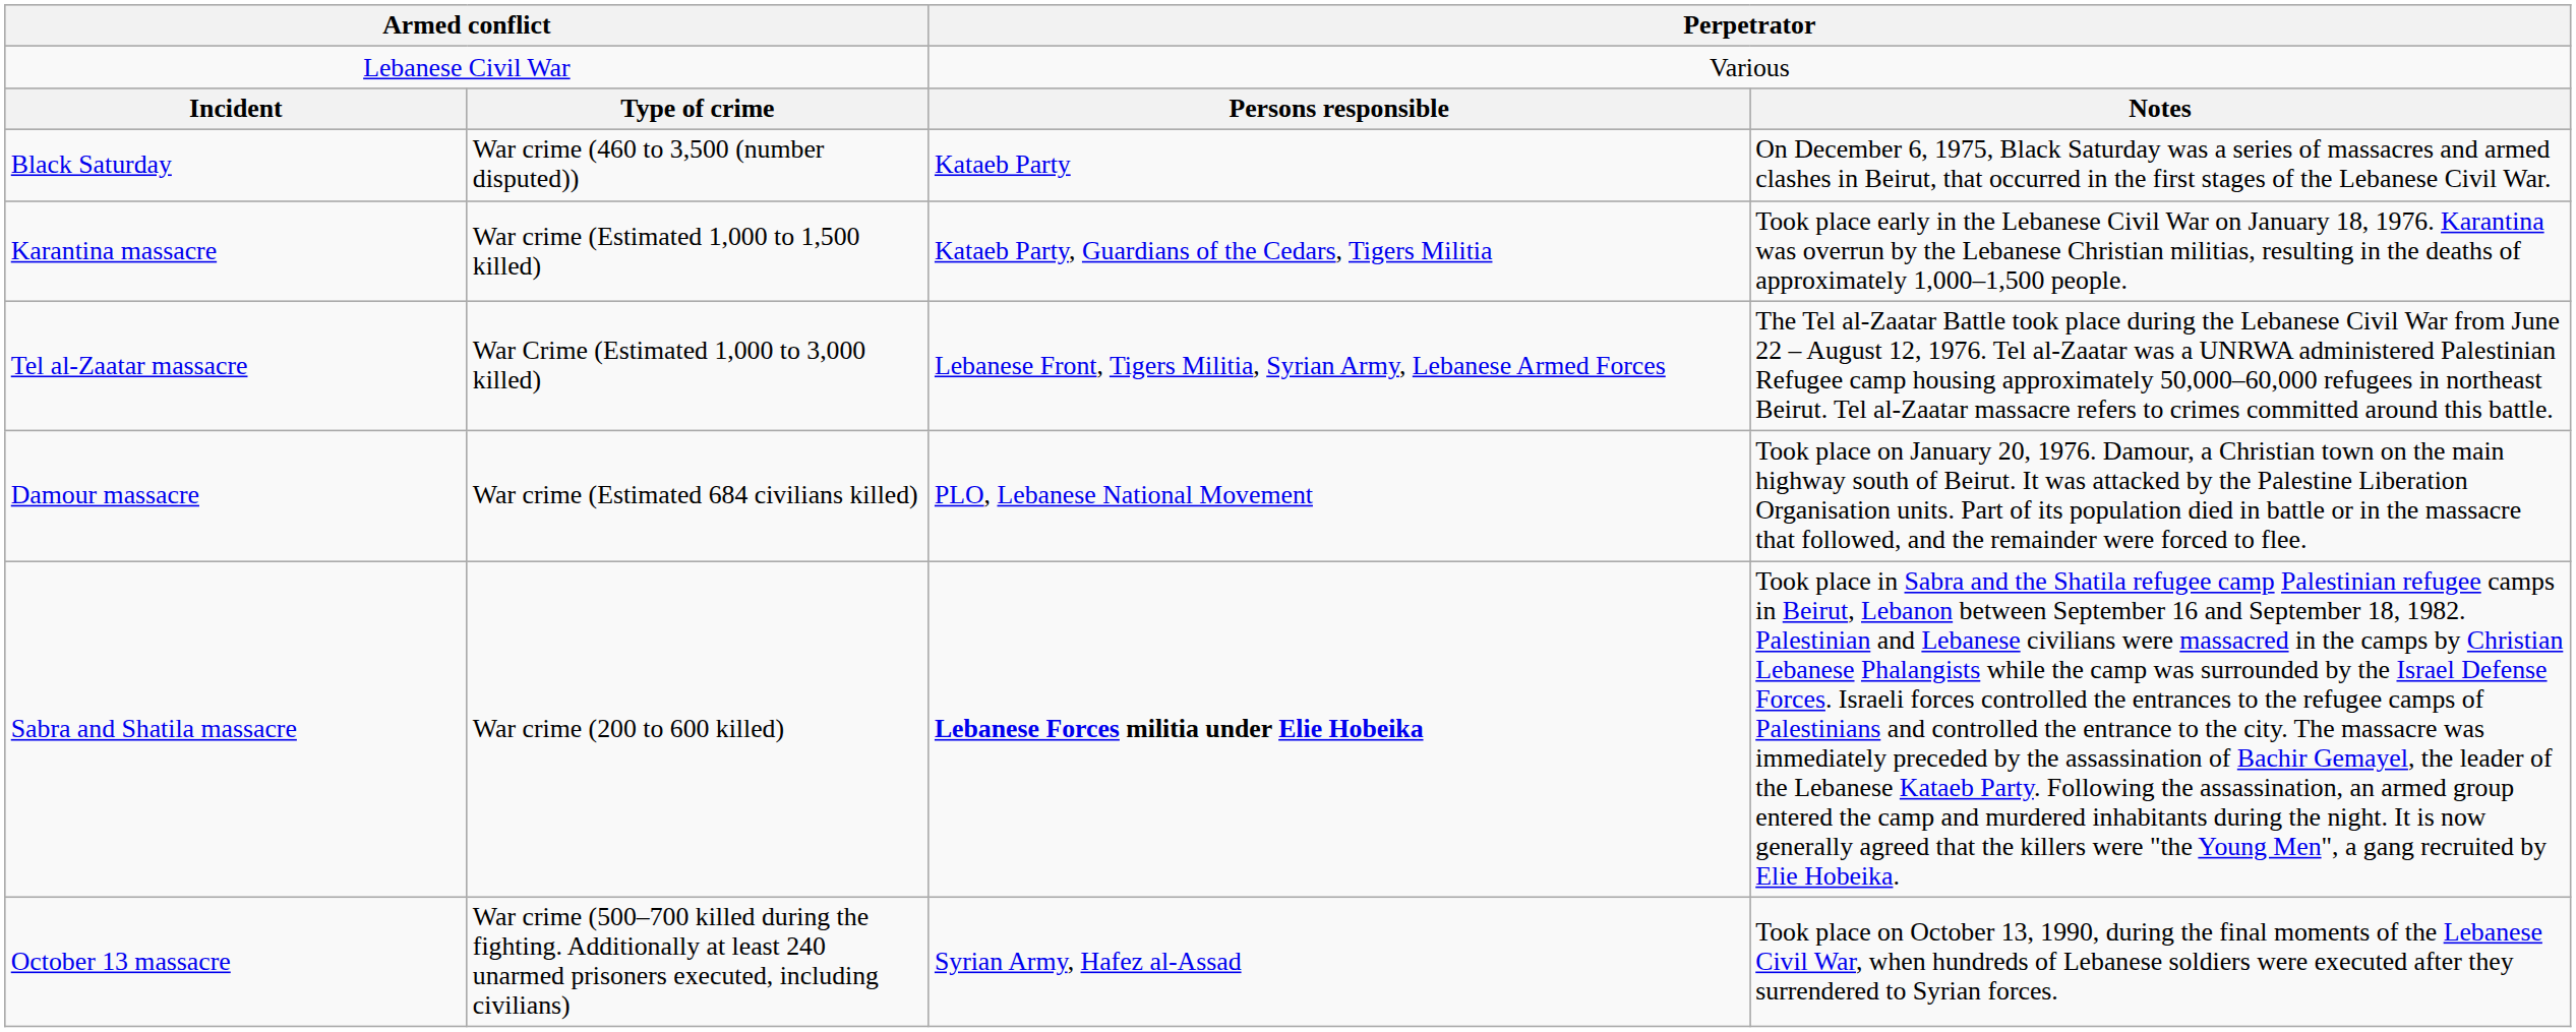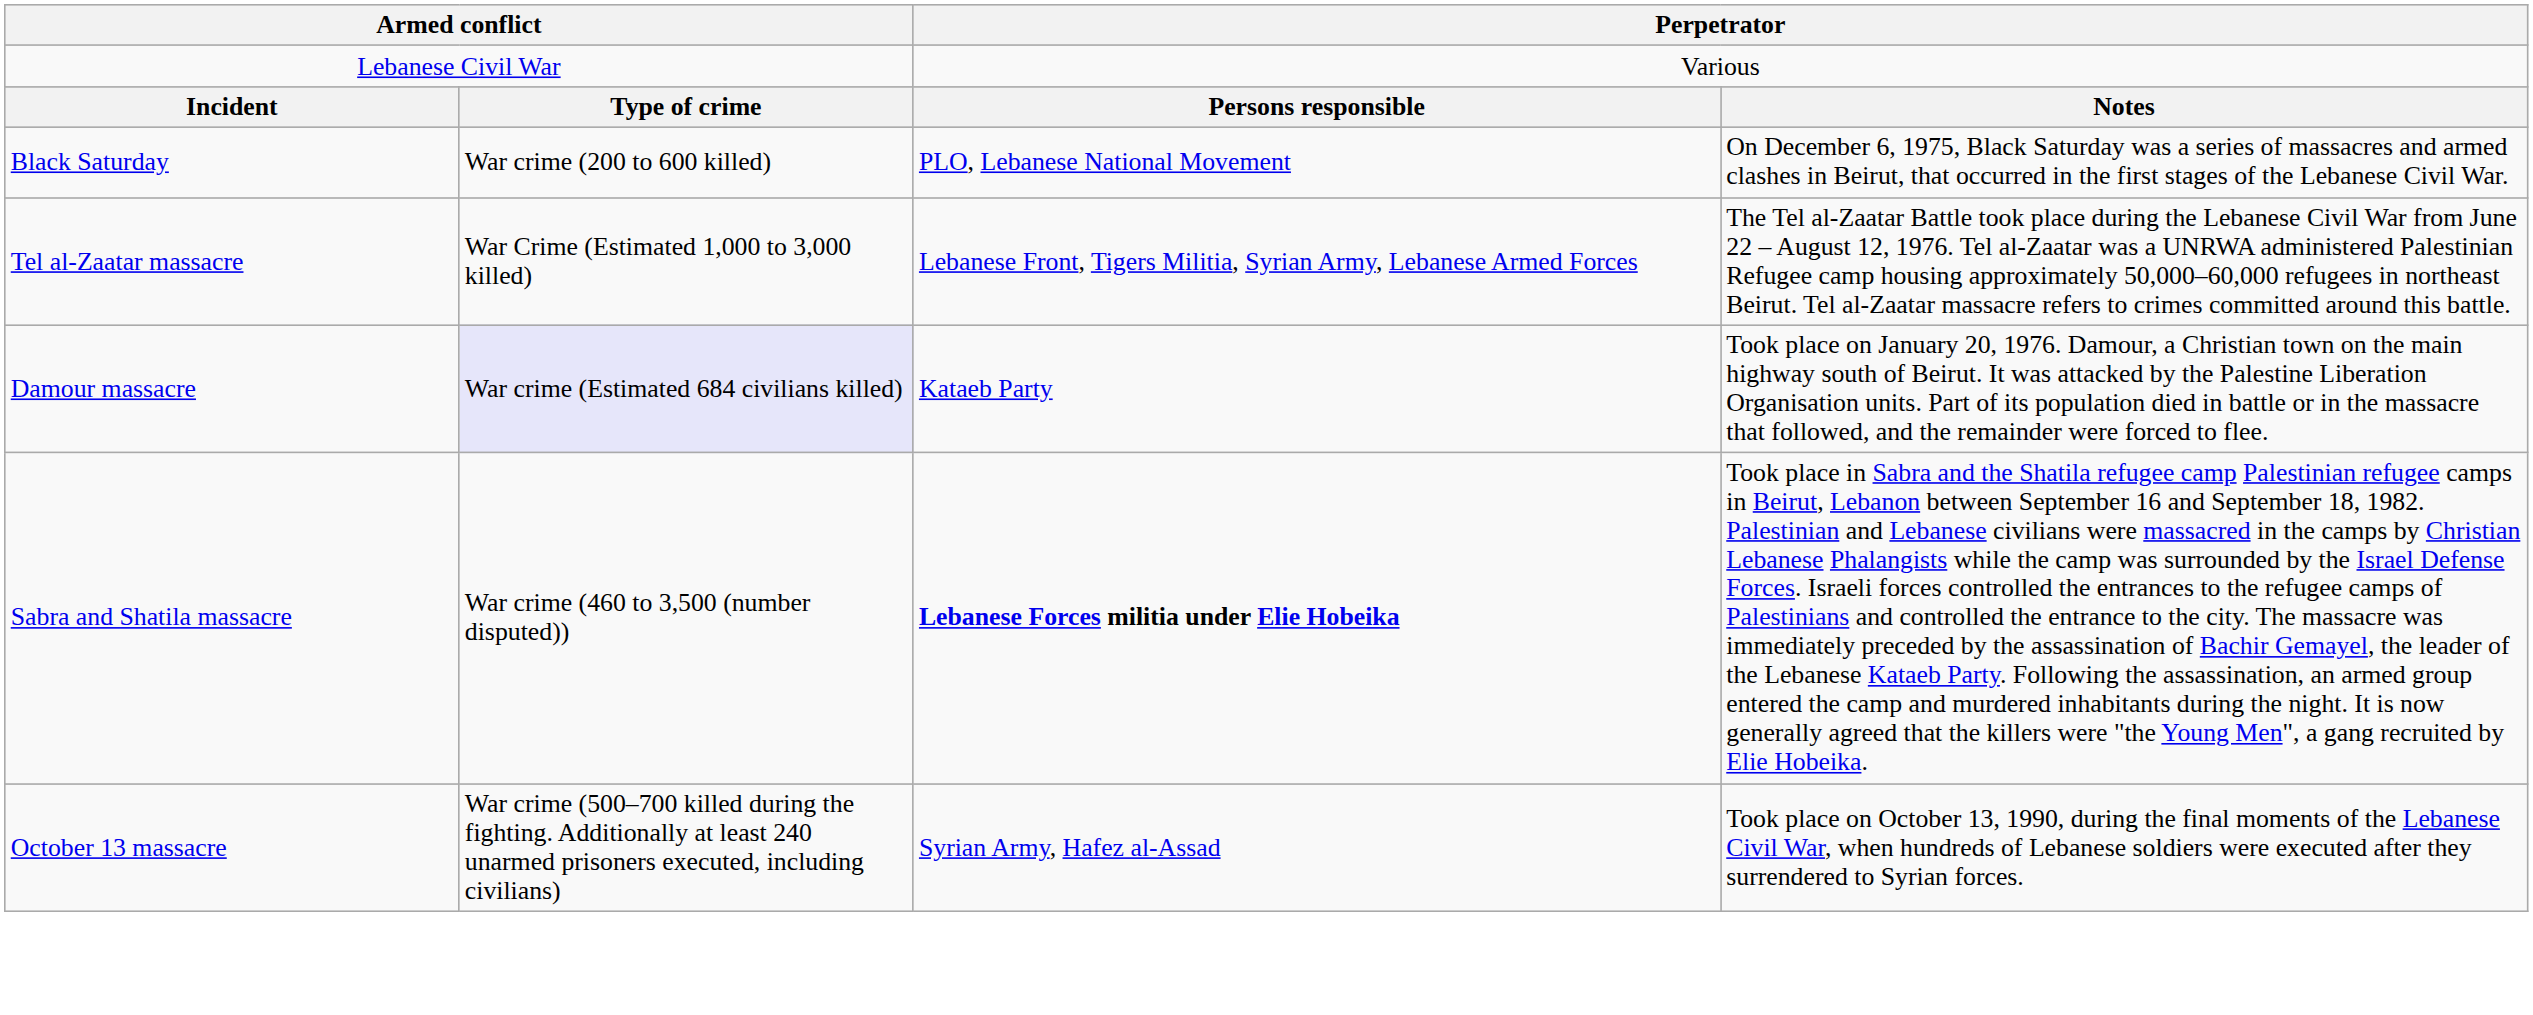Black Saturday | column 2: War crime (460 to 3,500 (number disputed)) -> War crime (200 to 600 killed)
Black Saturday | column 3: Kataeb Party -> PLO, Lebanese National Movement
- row: Karantina massacre | War crime (Estimated 1,000 to 1,500 killed) | Kataeb Party, Guardians of the Cedars, Tigers Militia | Took place early in the Lebanese Civil War on January 18, 1976. Karantina was overrun by the Lebanese Christian militias, resulting in the deaths of approximately 1,000–1,500 people.
Damour massacre | column 2: no background -> lavender background
Damour massacre | column 3: PLO, Lebanese National Movement -> Kataeb Party
Sabra and Shatila massacre | column 2: War crime (200 to 600 killed) -> War crime (460 to 3,500 (number disputed))
